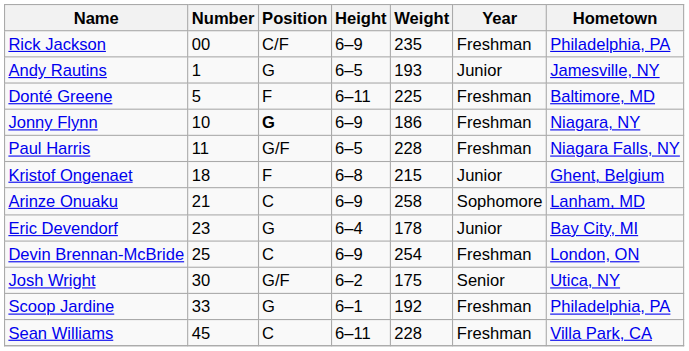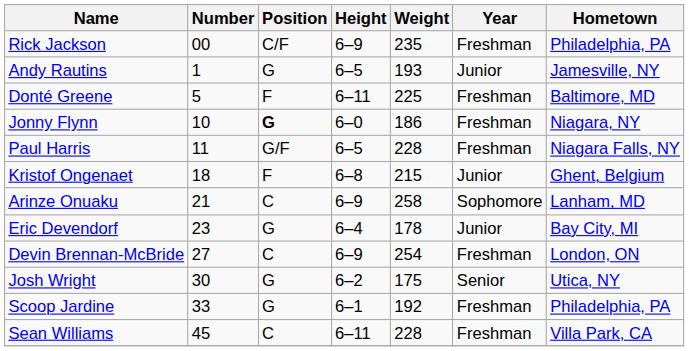Jonny Flynn | Height: 6–9 -> 6–0
Devin Brennan-McBride | Number: 25 -> 27
Josh Wright | Position: G/F -> G
